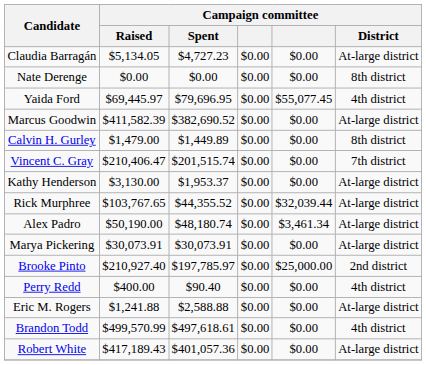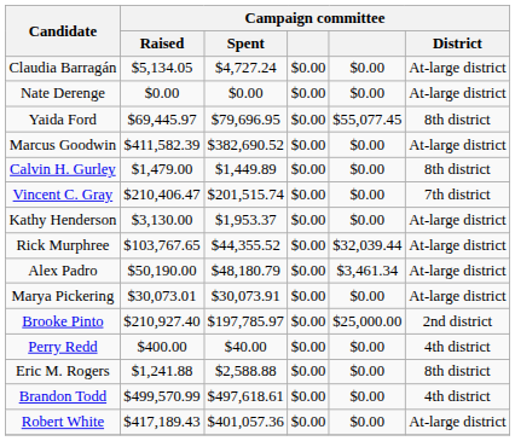Claudia Barragán | Campaign committee / Spent: $4,727.23 -> $4,727.24
Nate Derenge | Campaign committee / District: 8th district -> At-large district
Yaida Ford | Campaign committee / District: 4th district -> 8th district
Alex Padro | Campaign committee / Spent: $48,180.74 -> $48,180.79
Marya Pickering | Campaign committee / Raised: $30,073.91 -> $30,073.01
Perry Redd | Campaign committee / Spent: $90.40 -> $40.00
Eric M. Rogers | Campaign committee / District: At-large district -> 8th district
